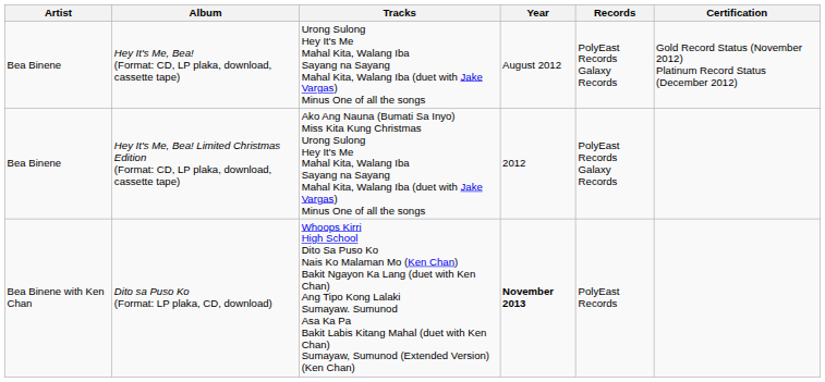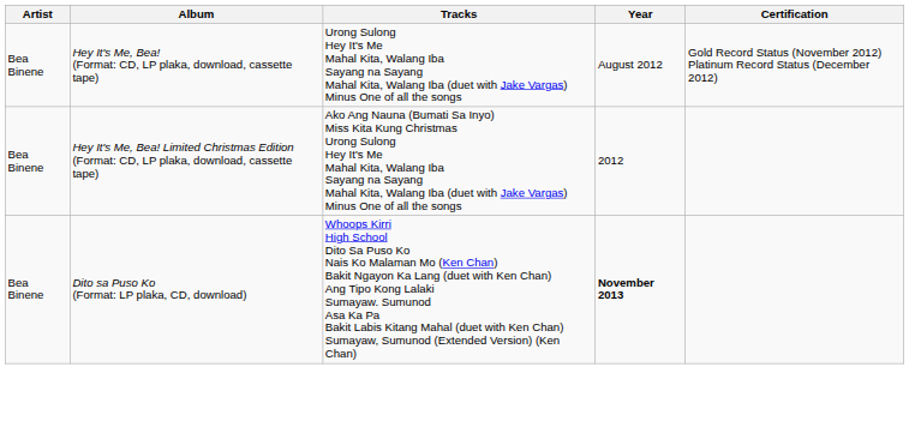- column: Records | PolyEast Records Galaxy Records | PolyEast Records Galaxy Records | PolyEast Records
Dito sa Puso Ko (Format: LP plaka, CD, download) | Artist: Bea Binene with Ken Chan -> Bea Binene
